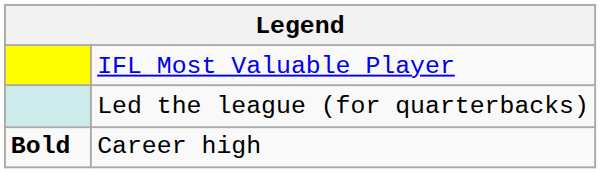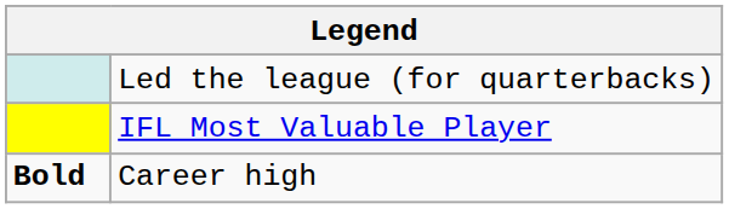rows swapped: IFL Most Valuable Player <-> Led the league (for quarterbacks)
